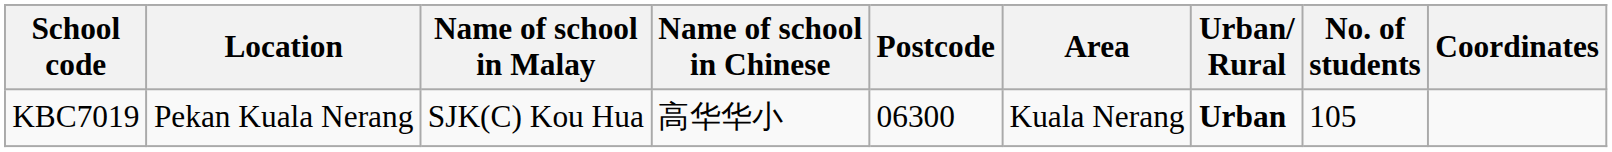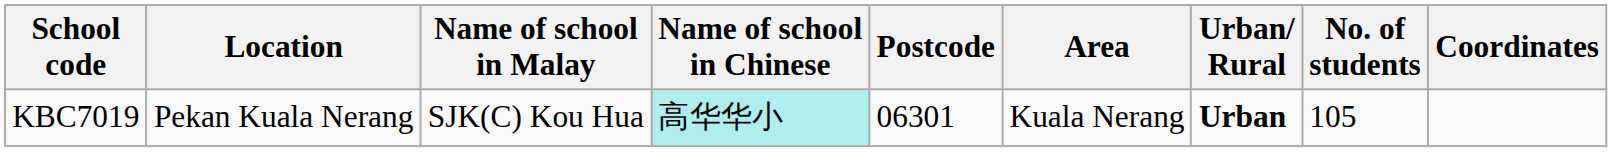KBC7019 | Name of school in Chinese: no background -> paleturquoise background
KBC7019 | Postcode: 06300 -> 06301
